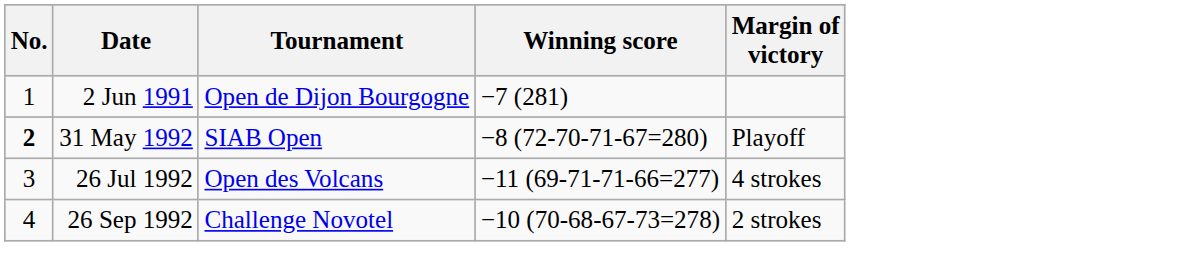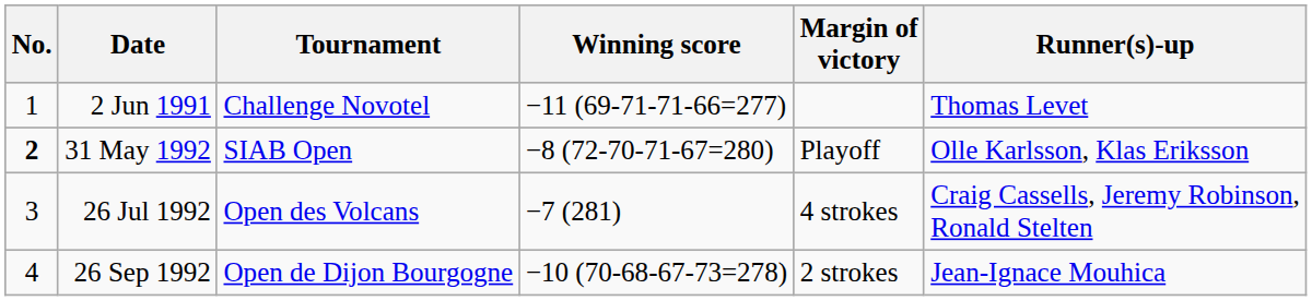+ column: Runner(s)-up | Thomas Levet | Olle Karlsson, Klas Eriksson | Craig Cassells, Jeremy Robinson, Ronald Stelten | Jean-Ignace Mouhica
2 Jun 1991 | Tournament: Open de Dijon Bourgogne -> Challenge Novotel
2 Jun 1991 | Winning score: −7 (281) -> −11 (69-71-71-66=277)
26 Jul 1992 | Winning score: −11 (69-71-71-66=277) -> −7 (281)
26 Sep 1992 | Tournament: Challenge Novotel -> Open de Dijon Bourgogne
